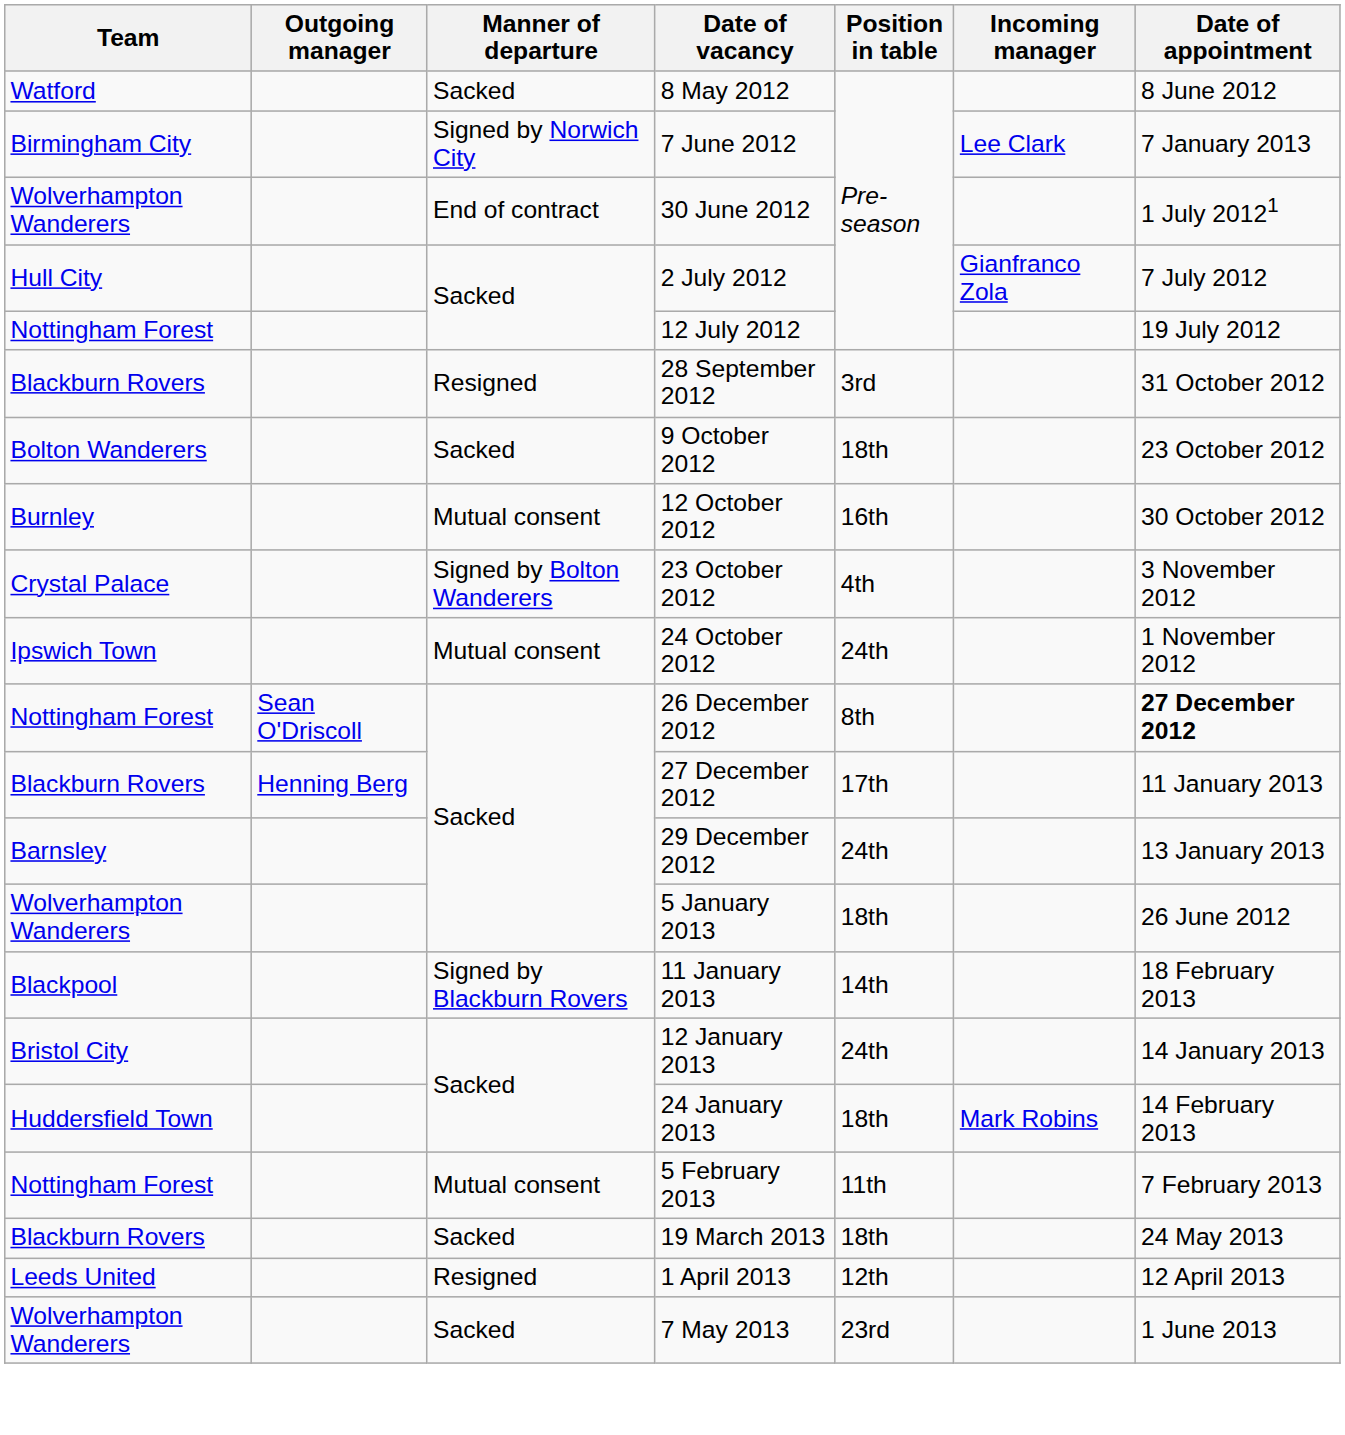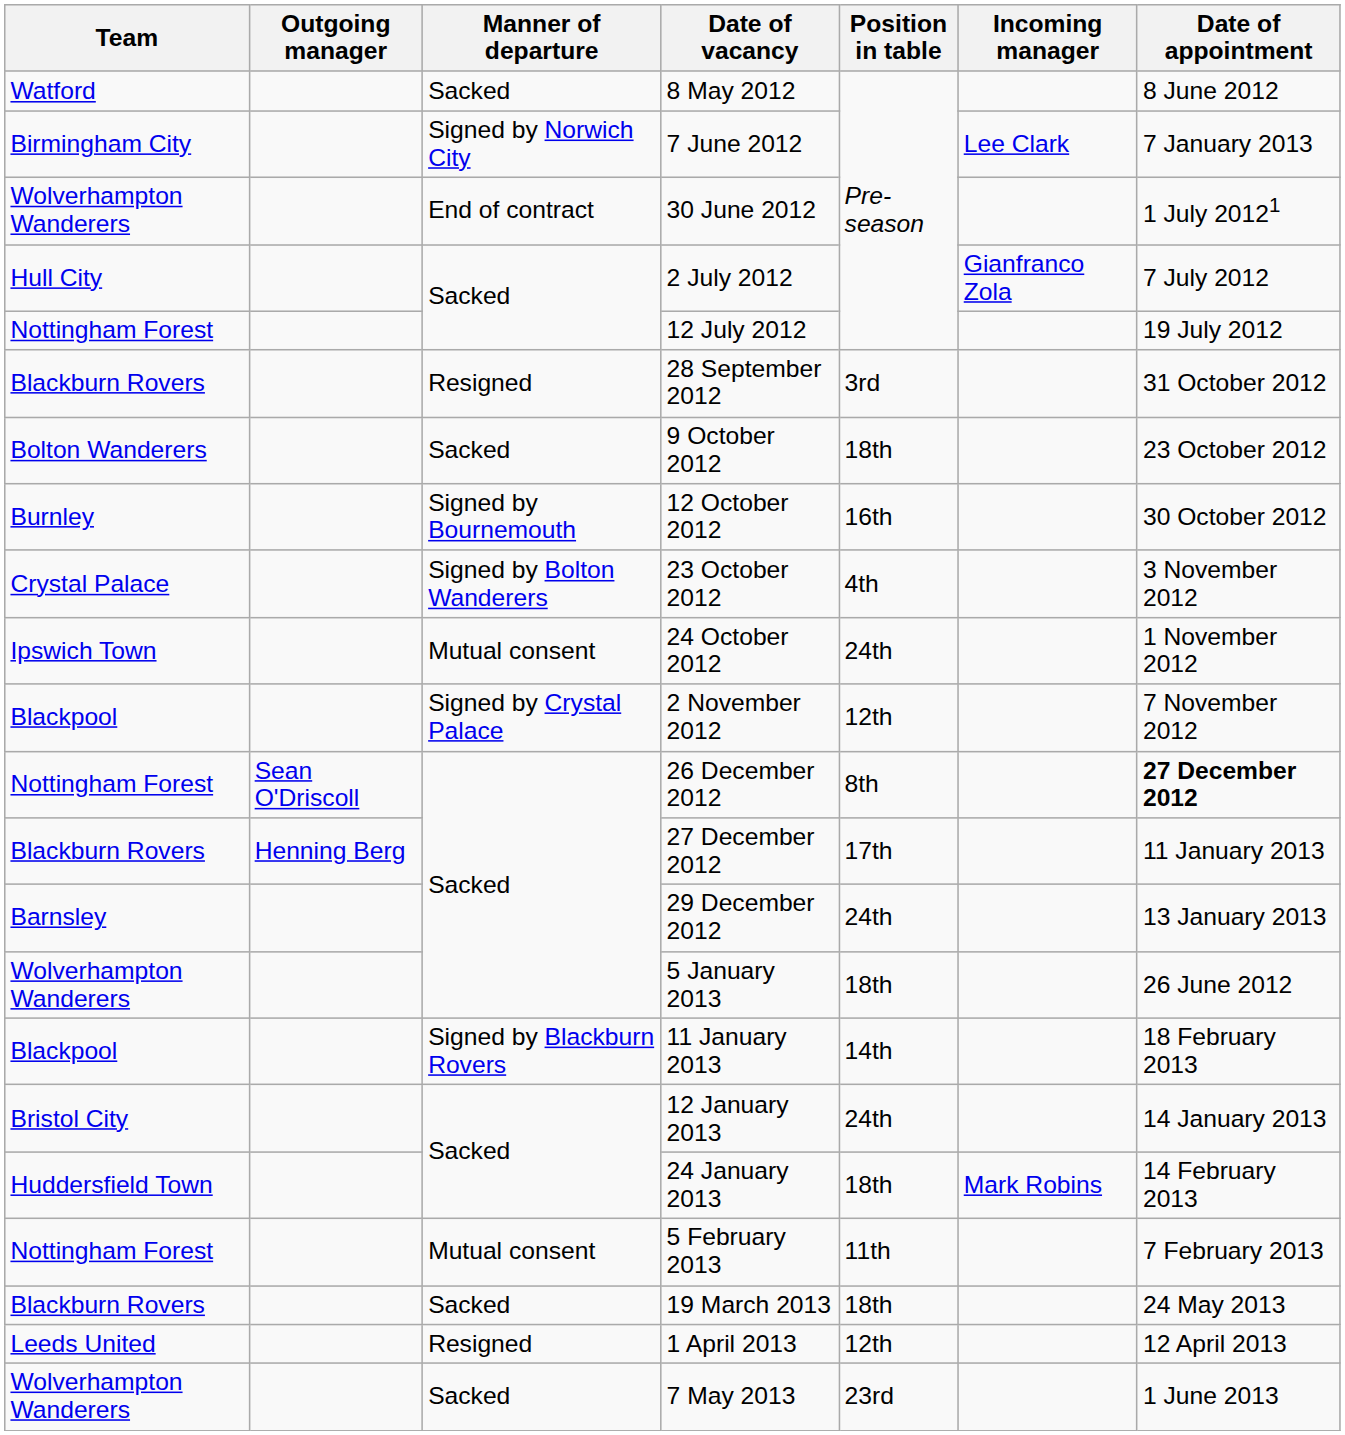12 October 2012 | Manner of departure: Mutual consent -> Signed by Bournemouth
+ row: Blackpool | Signed by Crystal Palace | 2 November 2012 | 12th | 7 November 2012
